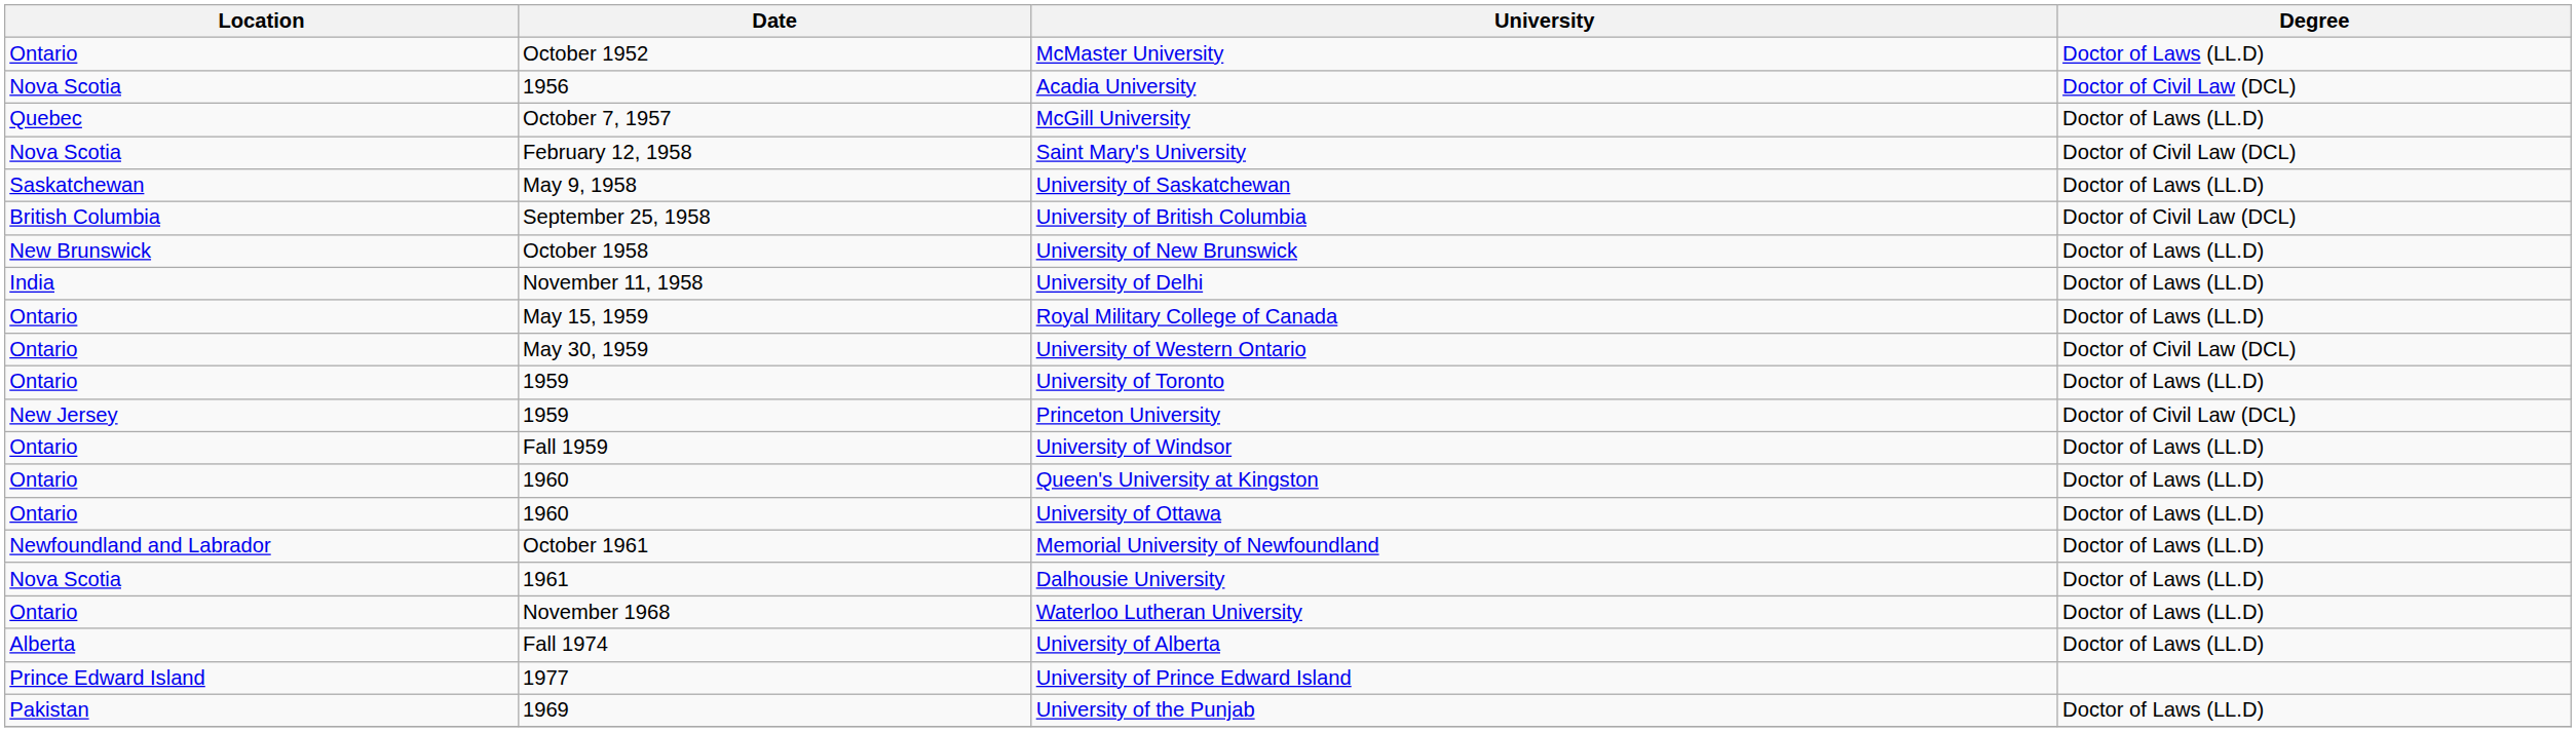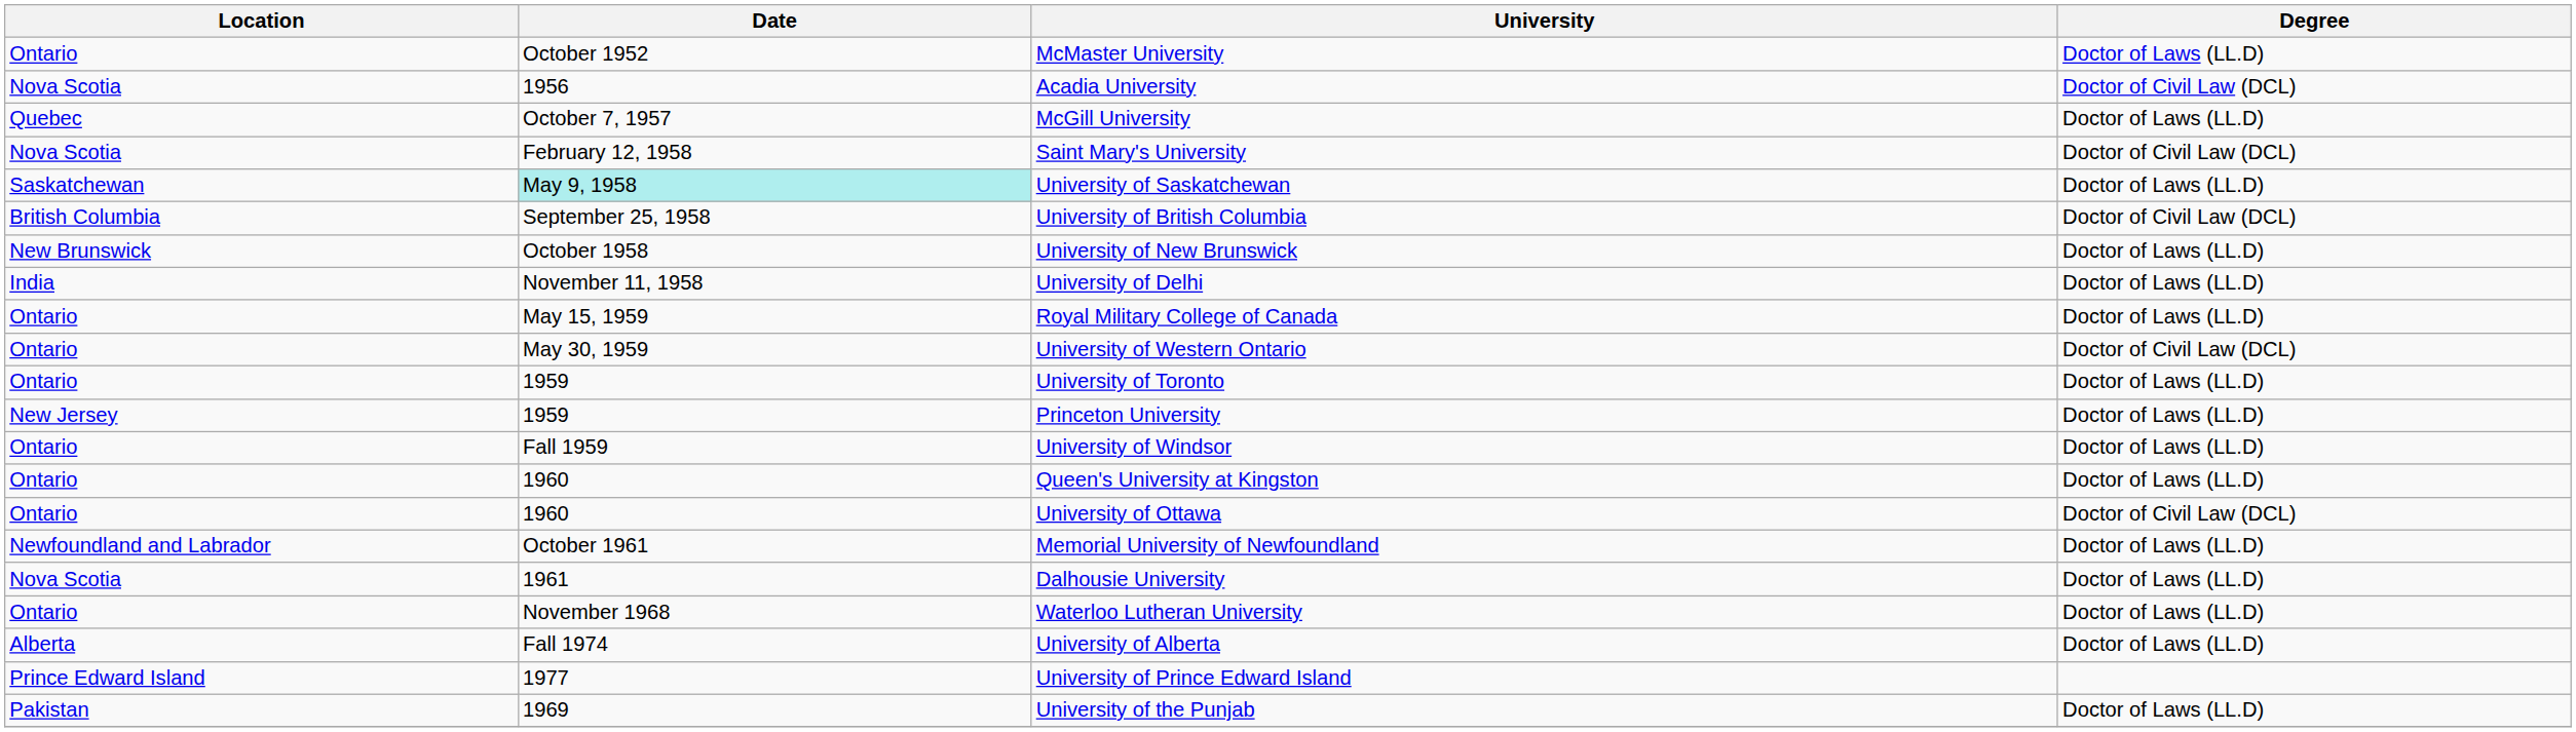University of Saskatchewan | Date: no background -> paleturquoise background
Princeton University | Degree: Doctor of Civil Law (DCL) -> Doctor of Laws (LL.D)
University of Ottawa | Degree: Doctor of Laws (LL.D) -> Doctor of Civil Law (DCL)
